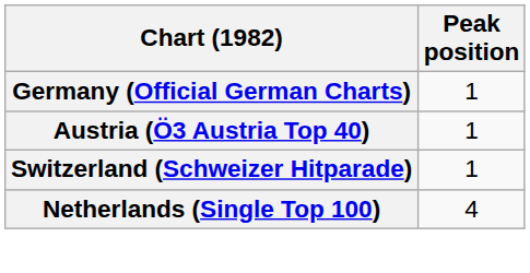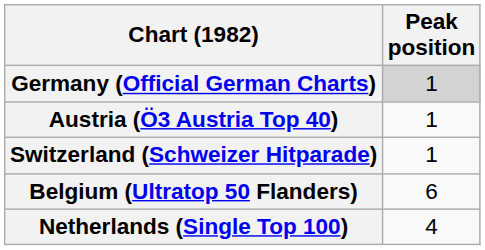Germany (Official German Charts) | Peak position: no background -> lightgrey background
+ row: Belgium (Ultratop 50 Flanders) | 6
